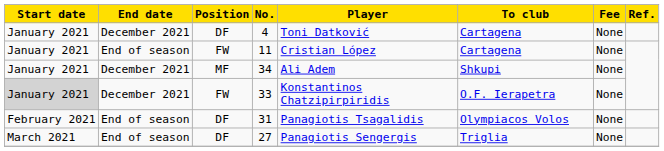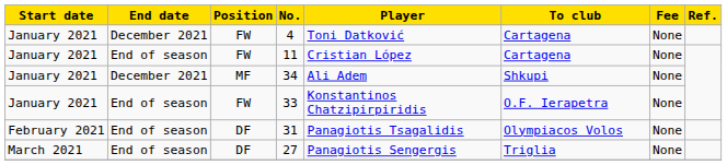4 | Position: DF -> FW
33 | Start date: lightgrey background -> no background
33 | End date: December 2021 -> End of season
